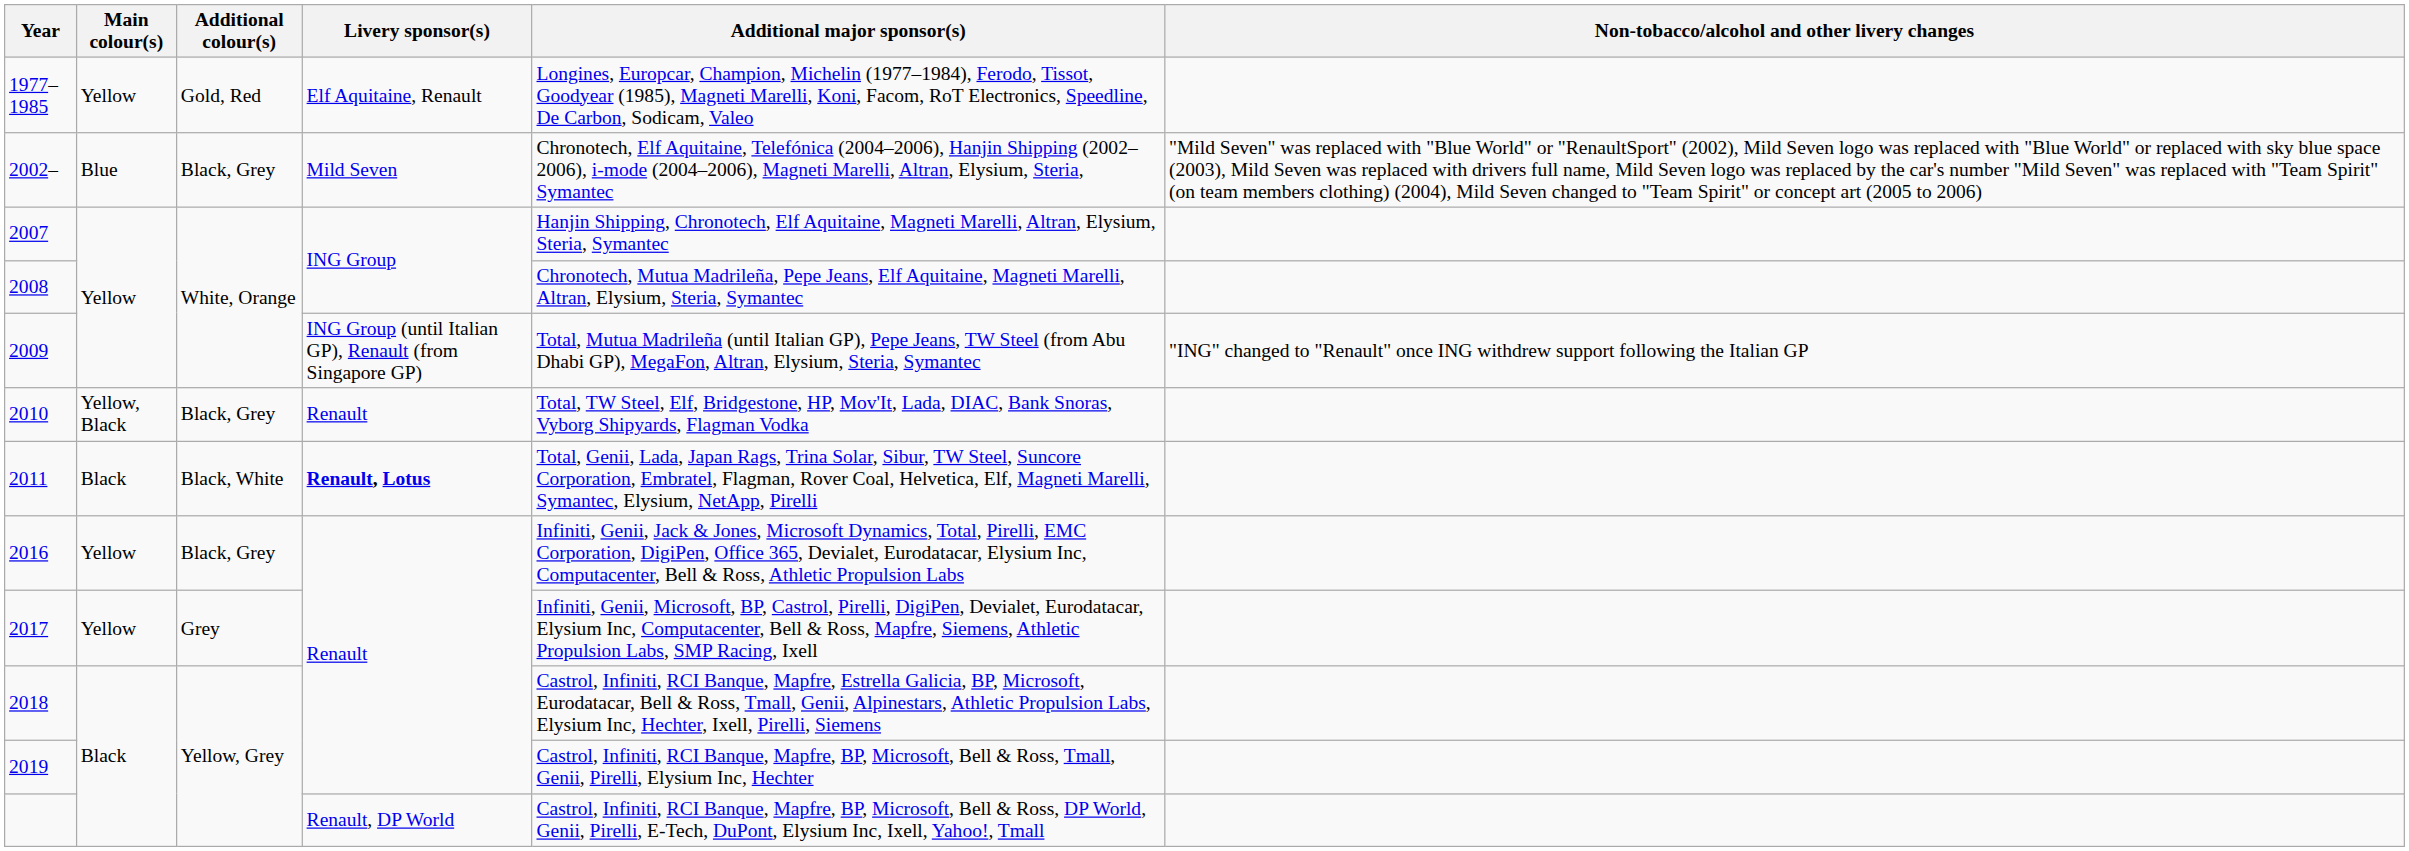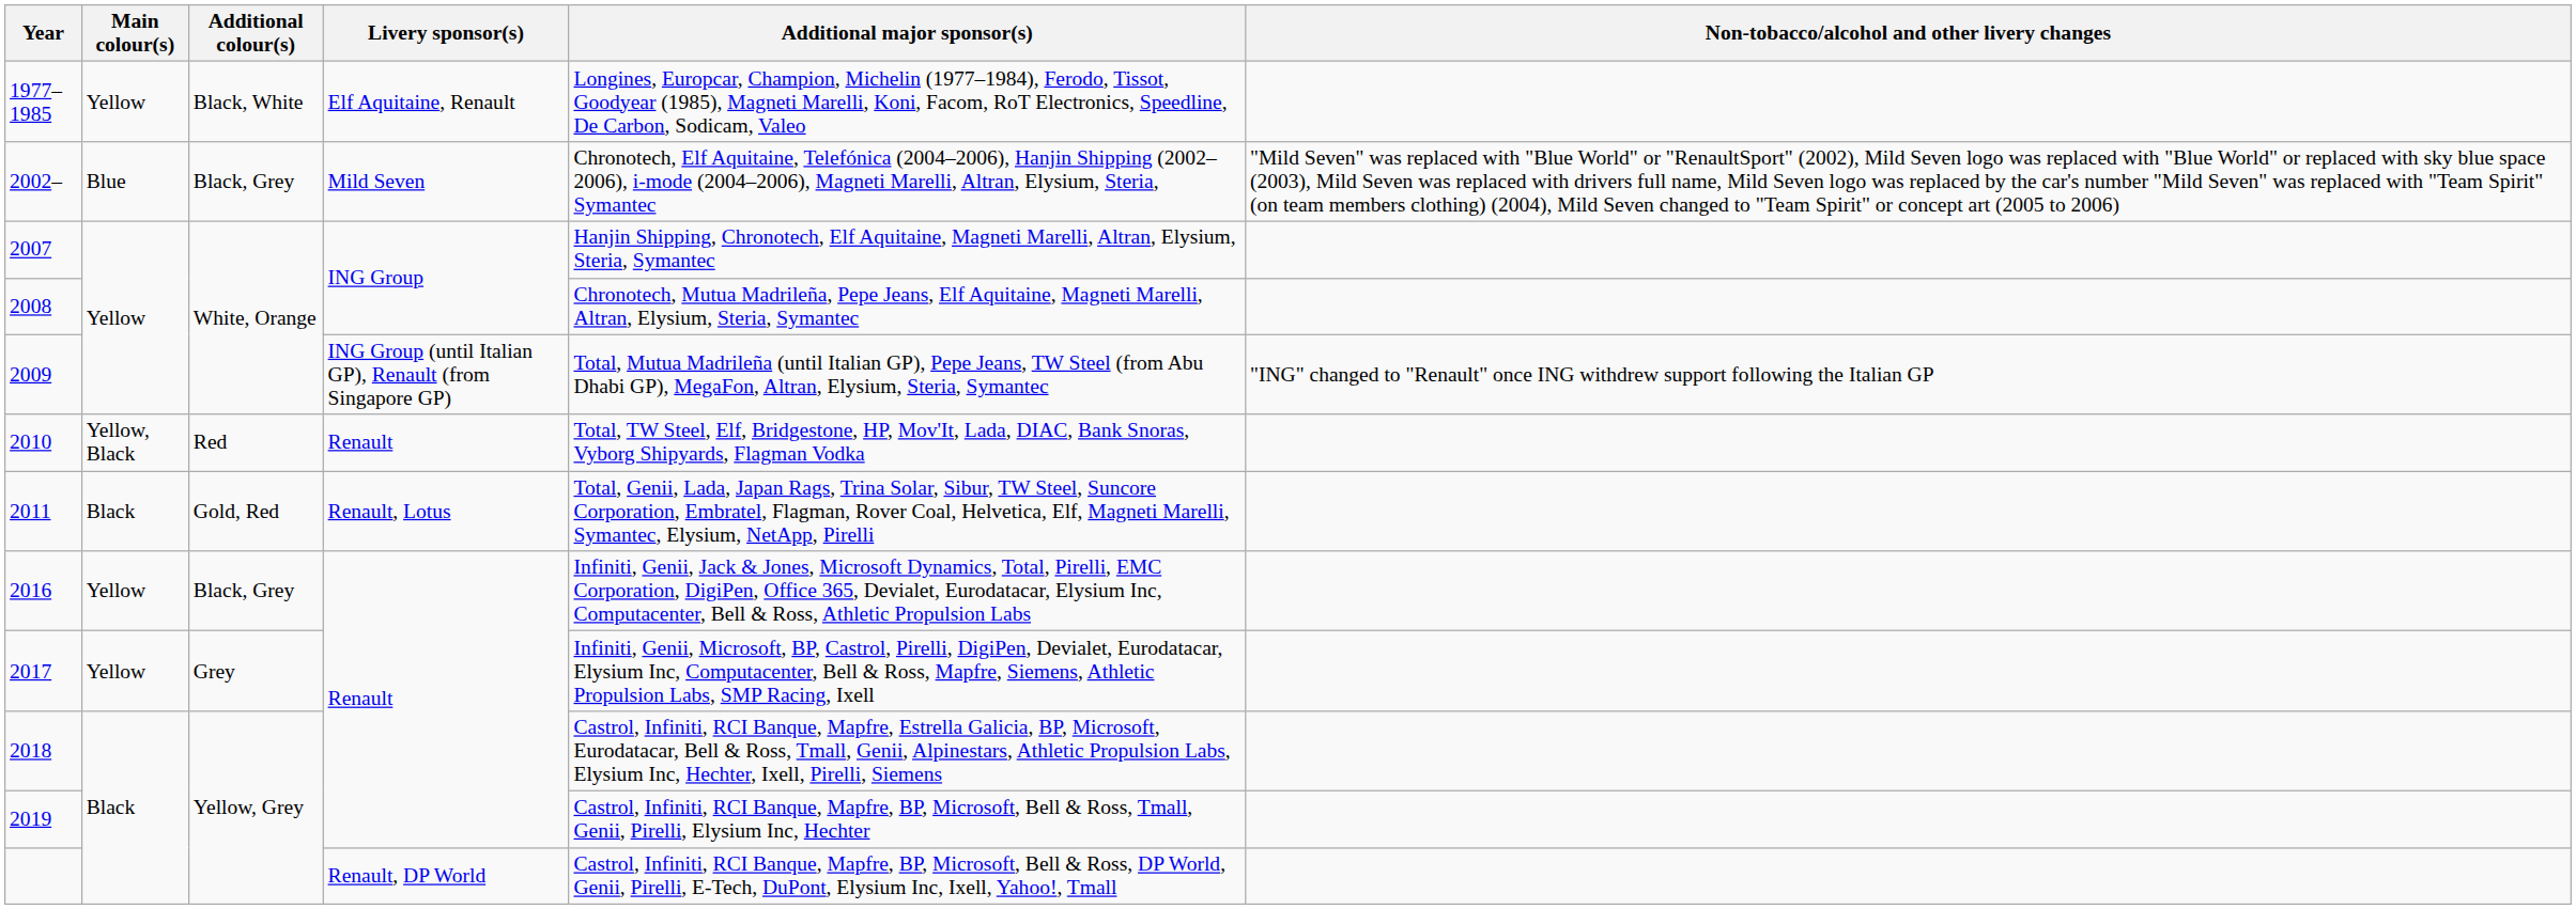1977–1985 | Additional colour(s): Gold, Red -> Black, White
2010 | Additional colour(s): Black, Grey -> Red
2011 | Additional colour(s): Black, White -> Gold, Red
2011 | Livery sponsor(s): bold -> normal
